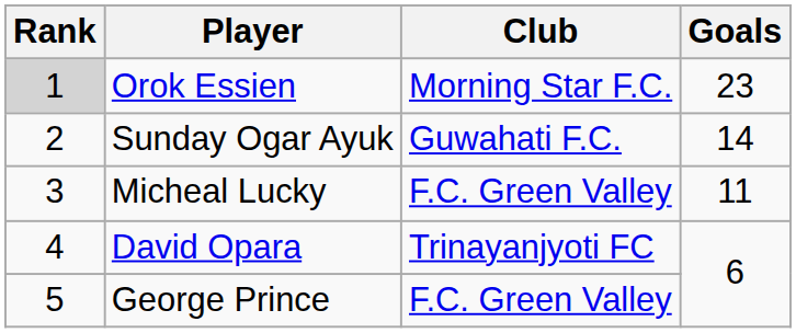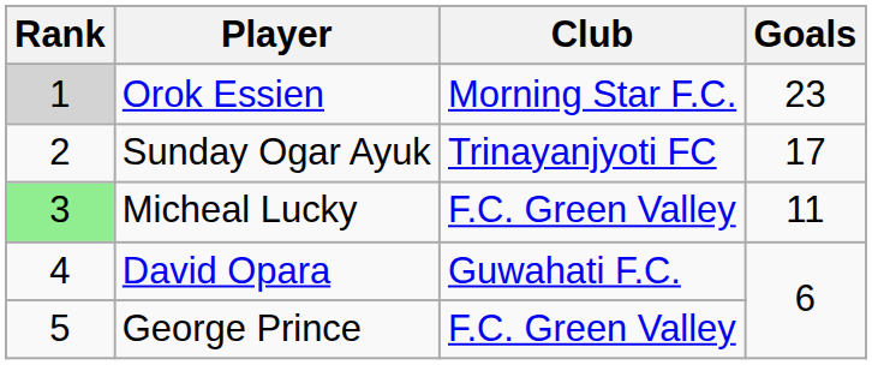Sunday Ogar Ayuk | Club: Guwahati F.C. -> Trinayanjyoti FC
Sunday Ogar Ayuk | Goals: 14 -> 17
Micheal Lucky | Rank: no background -> lightgreen background
David Opara | Club: Trinayanjyoti FC -> Guwahati F.C.
